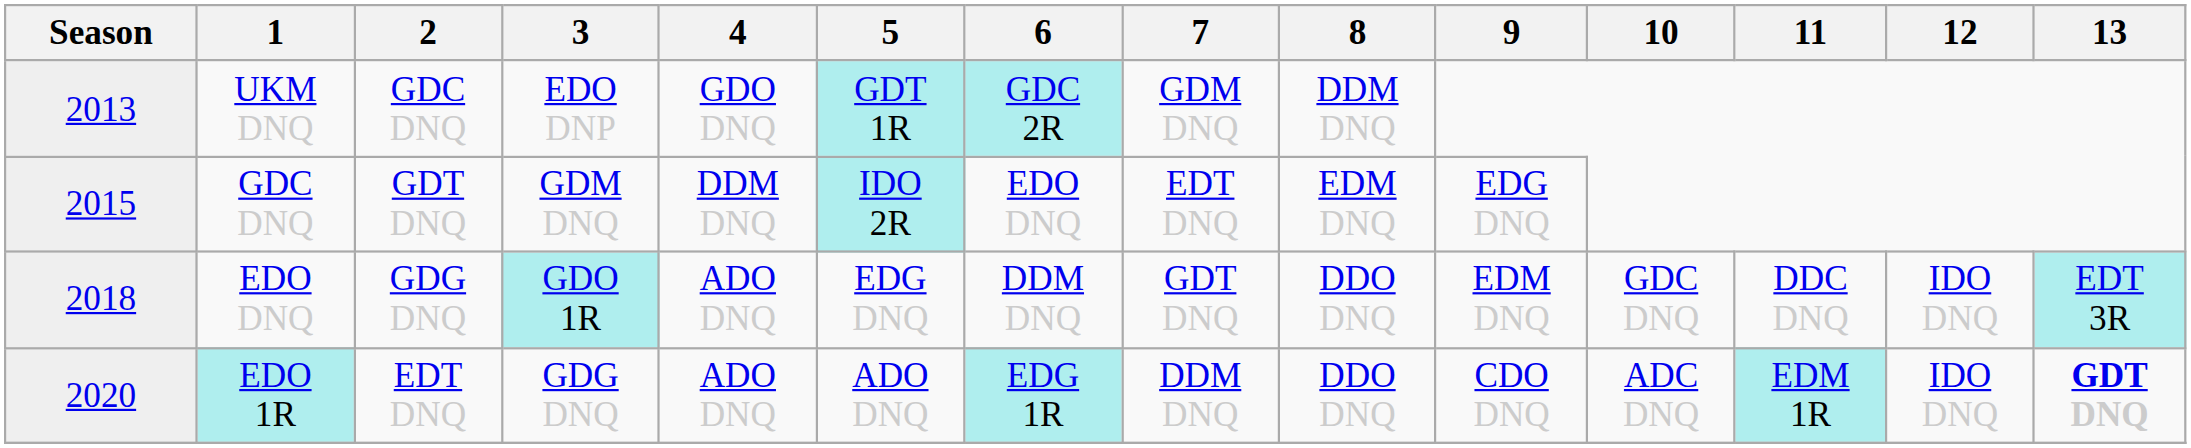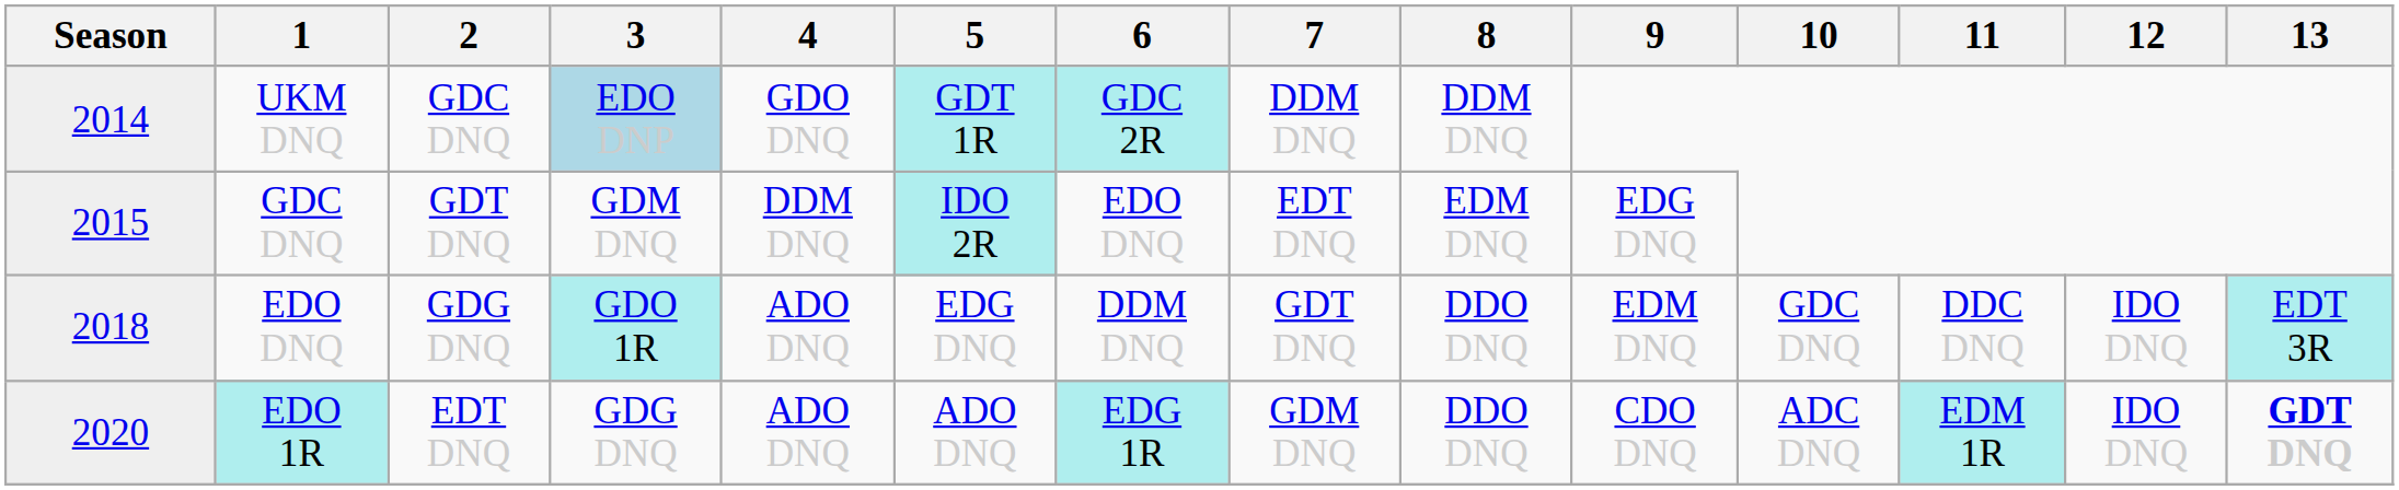UKM DNQ | Season: 2013 -> 2014
UKM DNQ | 3: no background -> lightblue background
UKM DNQ | 7: GDM DNQ -> DDM DNQ
EDO 1R | 7: DDM DNQ -> GDM DNQ
